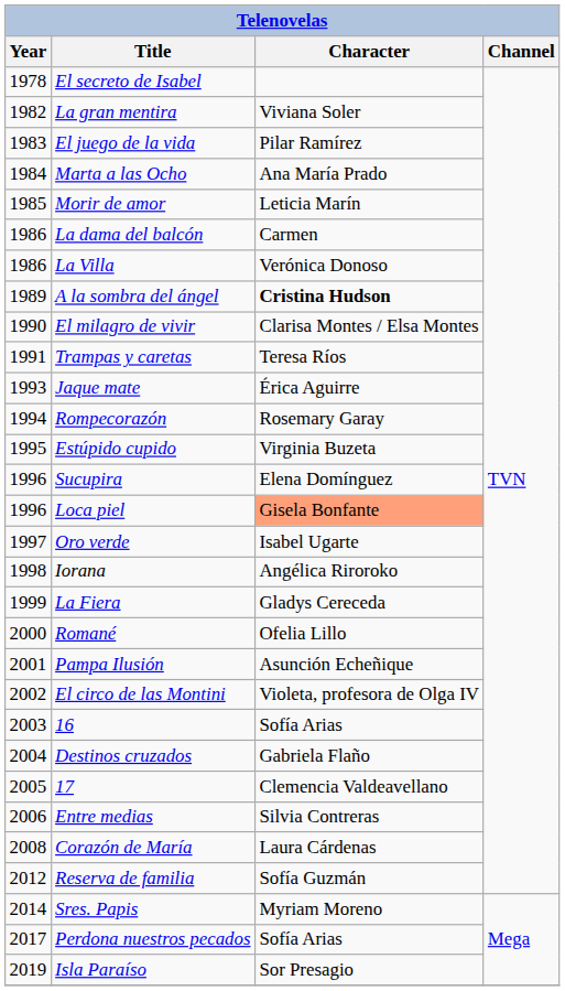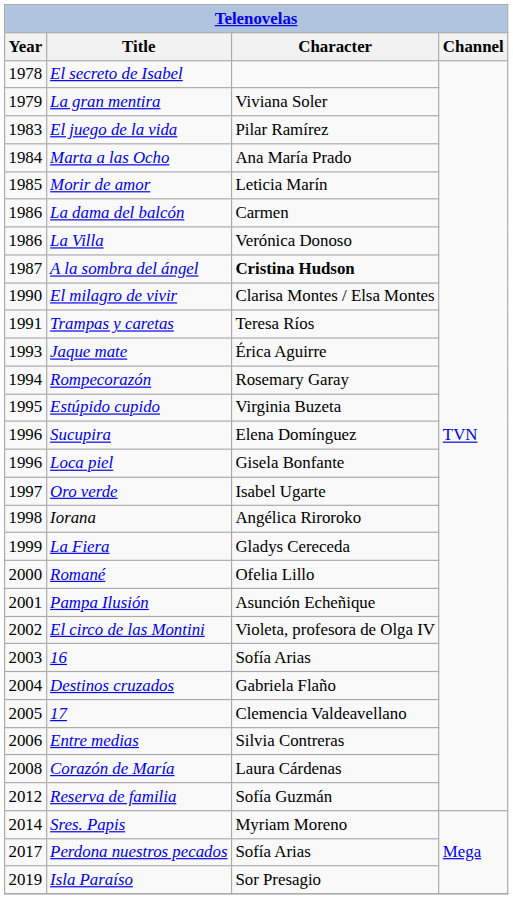La gran mentira | Year: 1982 -> 1979
A la sombra del ángel | Year: 1989 -> 1987
Loca piel | Character: lightsalmon background -> no background
